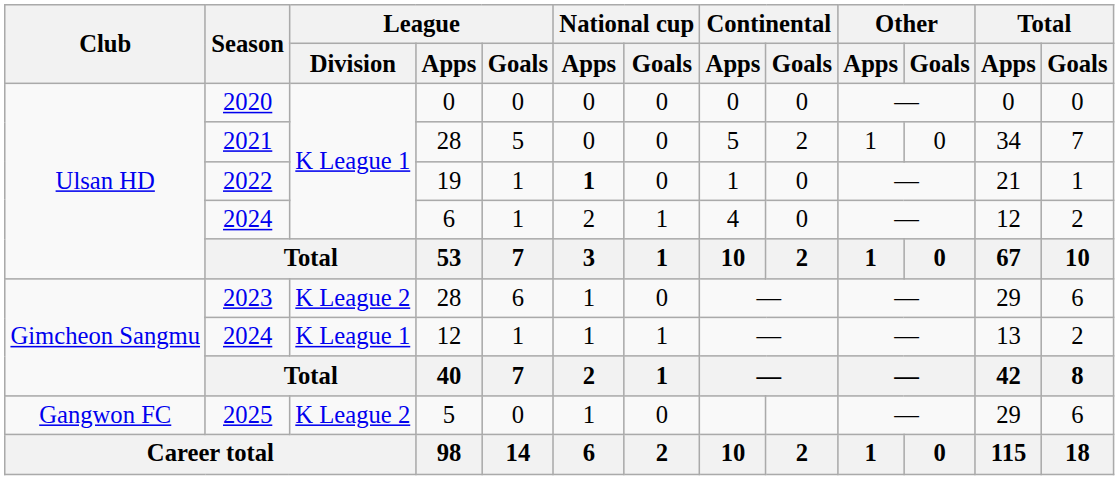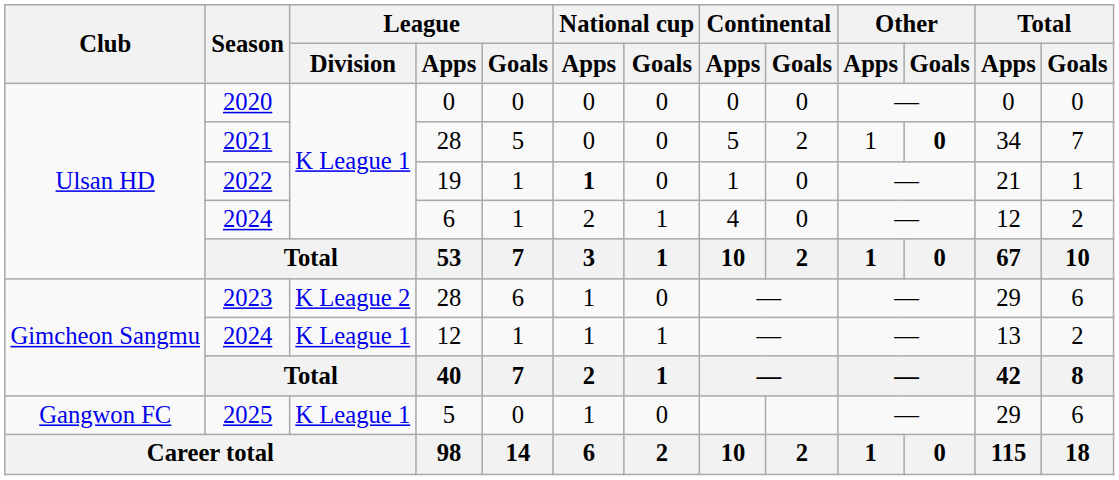2021 | Other / Goals: normal -> bold
2025 | League / Division: K League 2 -> K League 1
